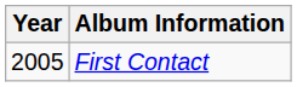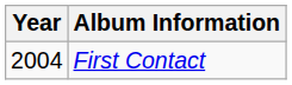First Contact | Year: 2005 -> 2004
